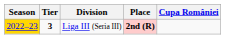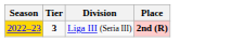- column: Cupa României
